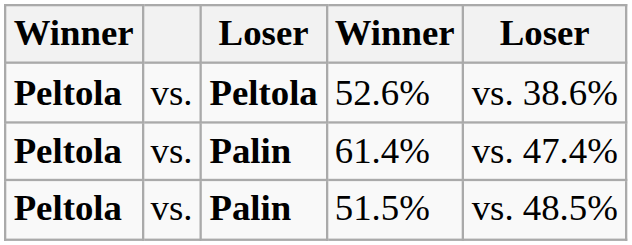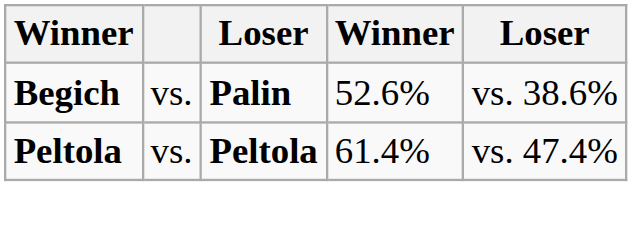52.6% | column 1: Peltola -> Begich
52.6% | column 3: Peltola -> Palin
61.4% | column 3: Palin -> Peltola
- row: Peltola | vs. | Palin | 51.5% | vs. 48.5%
